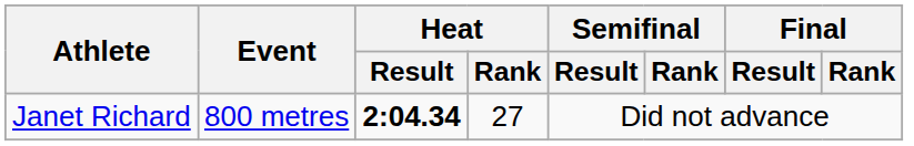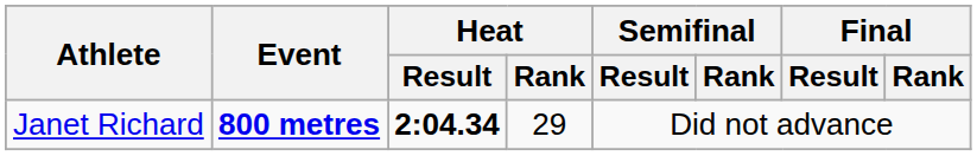Janet Richard | Event: normal -> bold
Janet Richard | Heat / Rank: 27 -> 29
